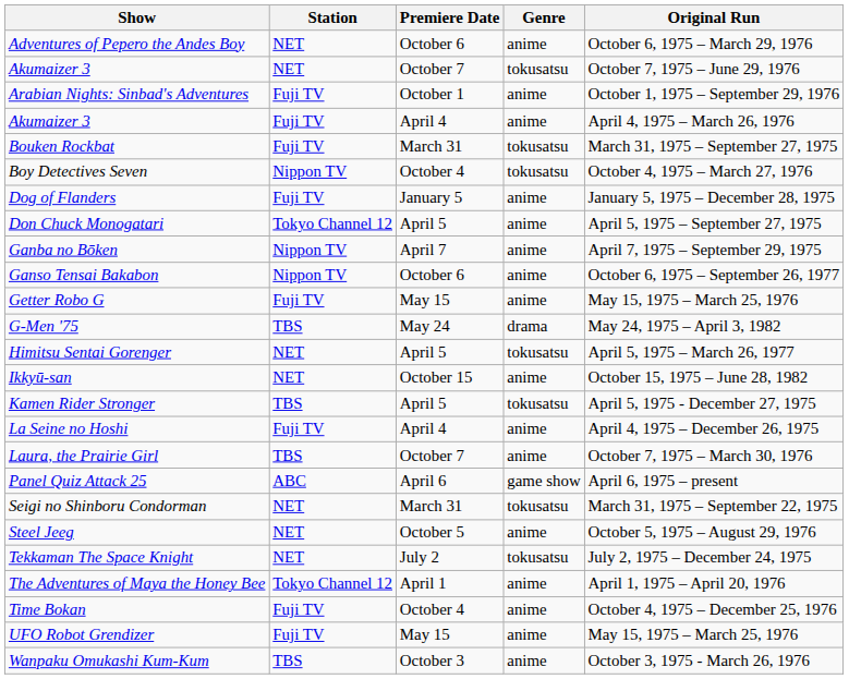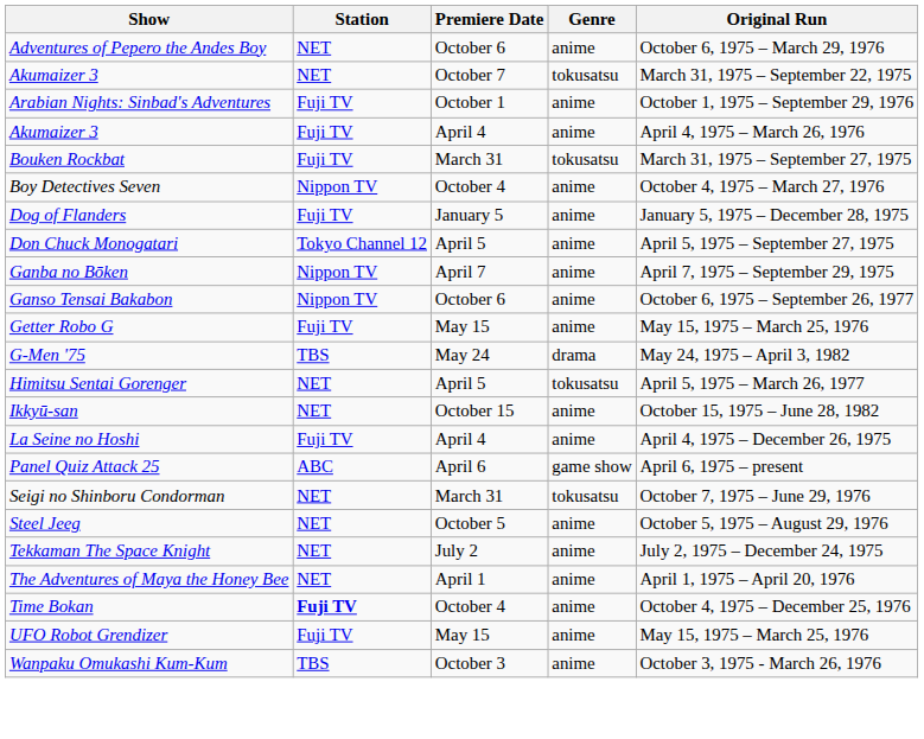Akumaizer 3 / October 7 | Original Run: October 7, 1975 – June 29, 1976 -> March 31, 1975 – September 22, 1975
Boy Detectives Seven | Genre: tokusatsu -> anime
- row: Kamen Rider Stronger | TBS | April 5 | tokusatsu | April 5, 1975 - December 27, 1975
- row: Laura, the Prairie Girl | TBS | October 7 | anime | October 7, 1975 – March 30, 1976
Seigi no Shinboru Condorman | Original Run: March 31, 1975 – September 22, 1975 -> October 7, 1975 – June 29, 1976
Tekkaman The Space Knight | Genre: tokusatsu -> anime
The Adventures of Maya the Honey Bee | Station: Tokyo Channel 12 -> NET
Time Bokan | Station: normal -> bold
